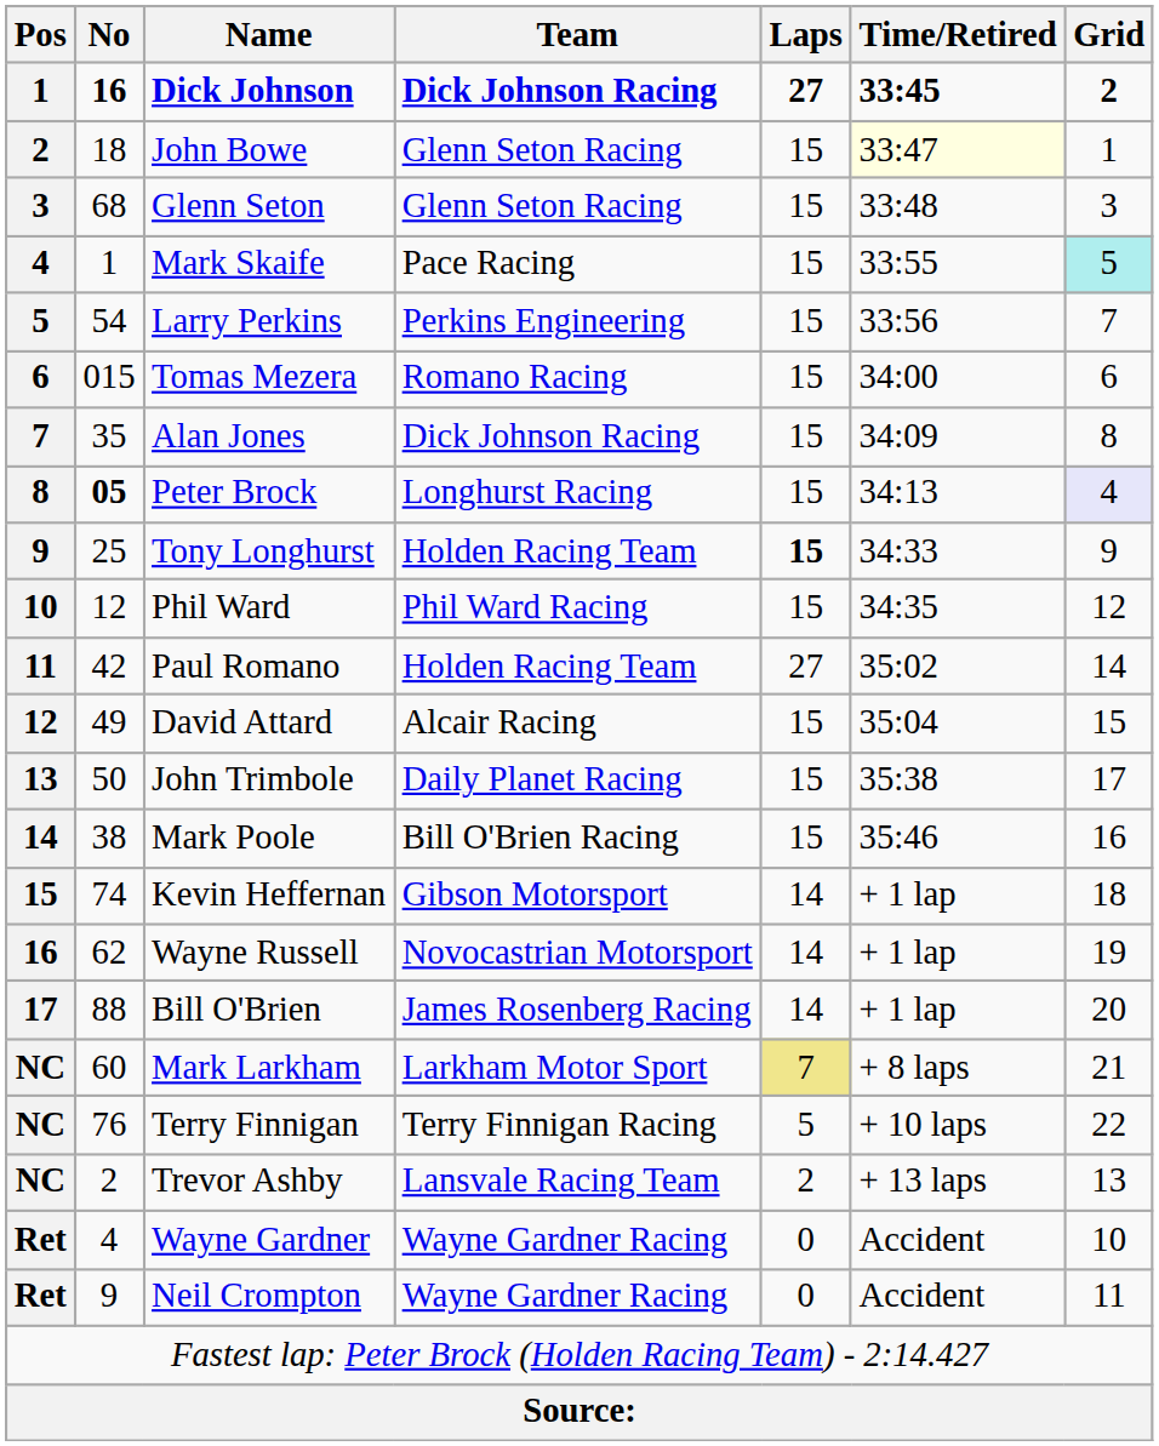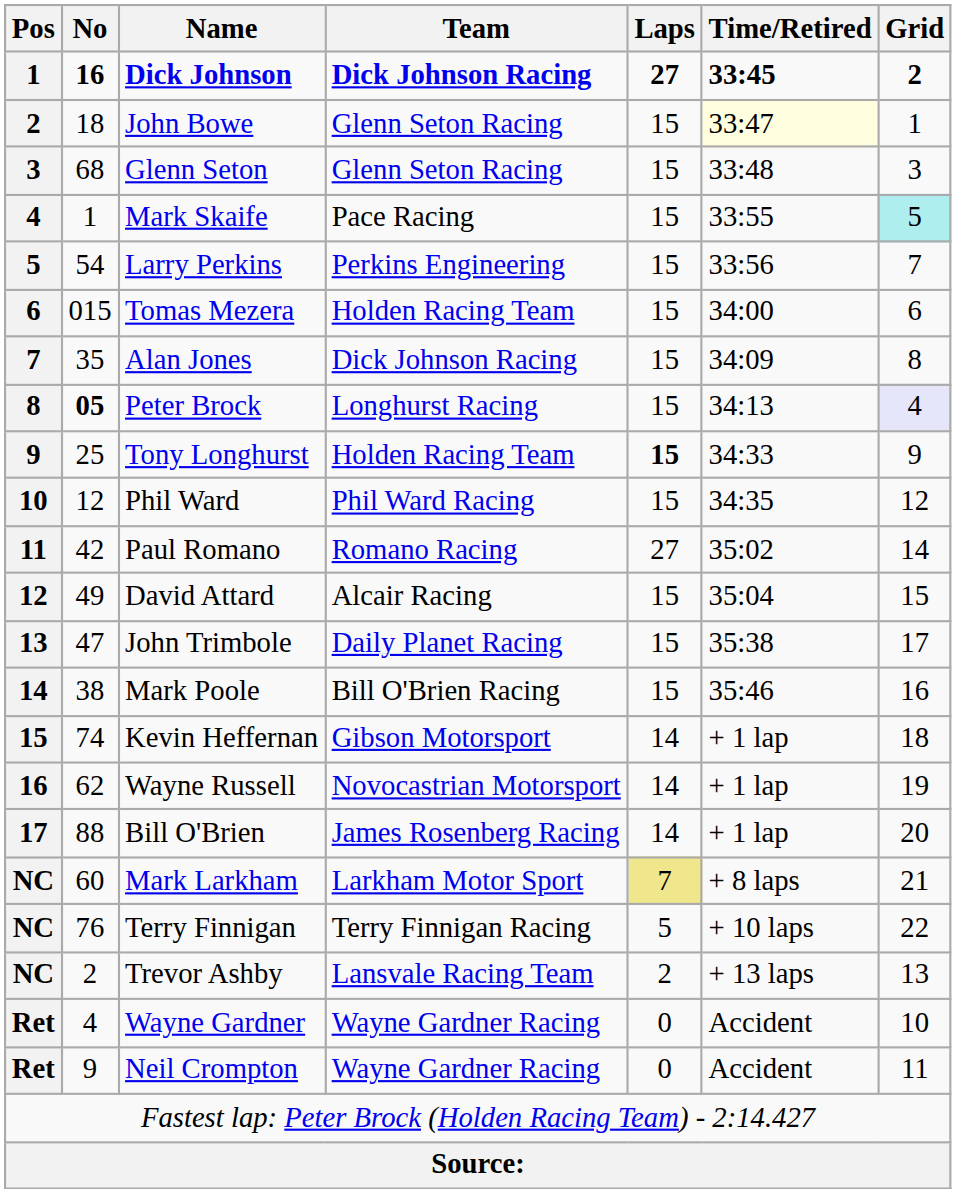Tomas Mezera | Team: Romano Racing -> Holden Racing Team
Paul Romano | Team: Holden Racing Team -> Romano Racing
John Trimbole | No: 50 -> 47
